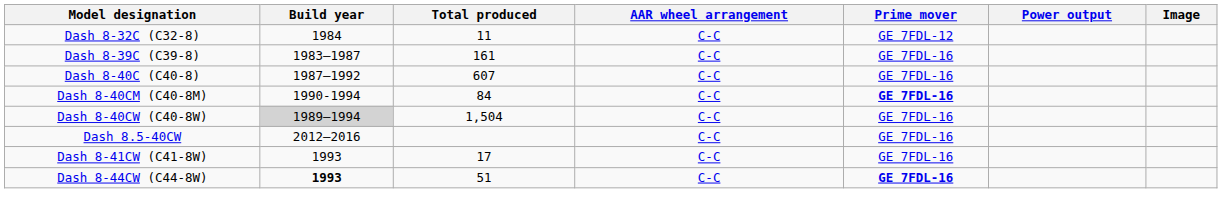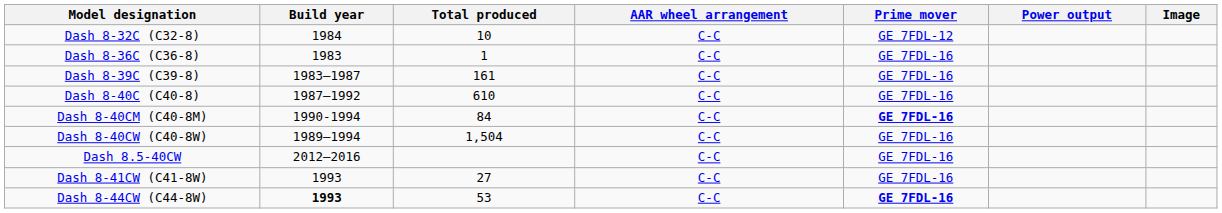Dash 8-32C (C32-8) | Total produced: 11 -> 10
+ row: Dash 8-36C (C36-8) | 1983 | 1 | C-C | GE 7FDL-16
Dash 8-40C (C40-8) | Total produced: 607 -> 610
Dash 8-40CW (C40-8W) | Build year: lightgrey background -> no background
Dash 8-41CW (C41-8W) | Total produced: 17 -> 27
Dash 8-44CW (C44-8W) | Total produced: 51 -> 53
